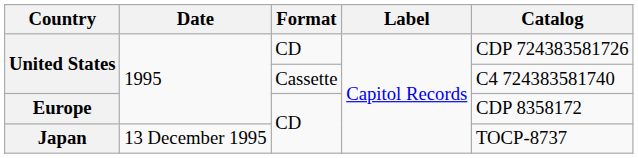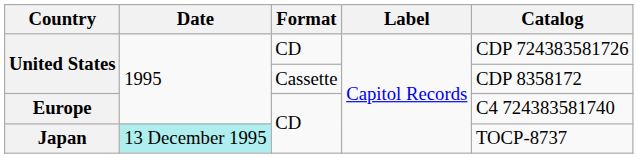United States / Cassette | Catalog: C4 724383581740 -> CDP 8358172
Europe | Catalog: CDP 8358172 -> C4 724383581740
Japan | Date: no background -> paleturquoise background
